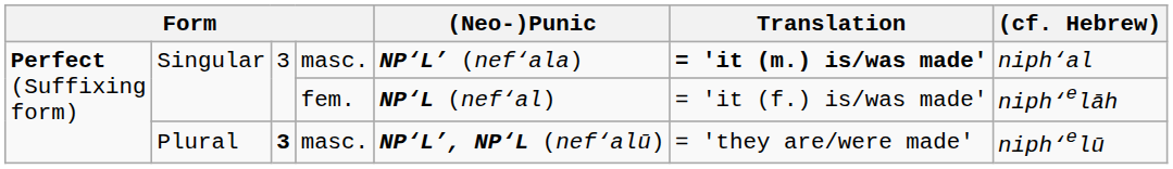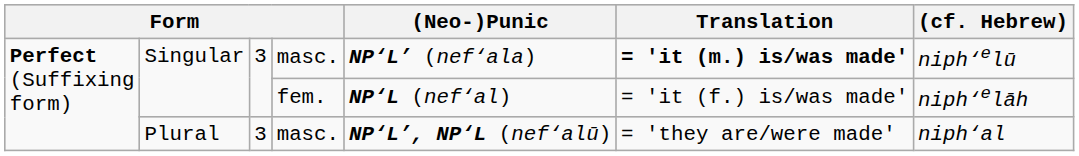Singular / masc. | (cf. Hebrew): niph‘al -> niph‘elū
Plural | column 3: bold -> normal
Plural | (cf. Hebrew): niph‘elū -> niph‘al
